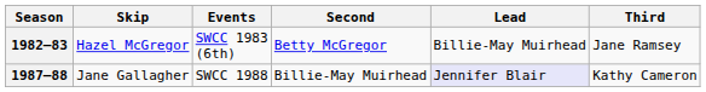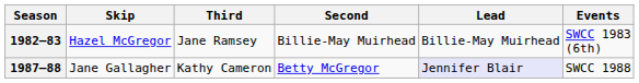columns swapped: Third <-> Events
1982–83 | Second: Betty McGregor -> Billie-May Muirhead
1987–88 | Second: Billie-May Muirhead -> Betty McGregor
